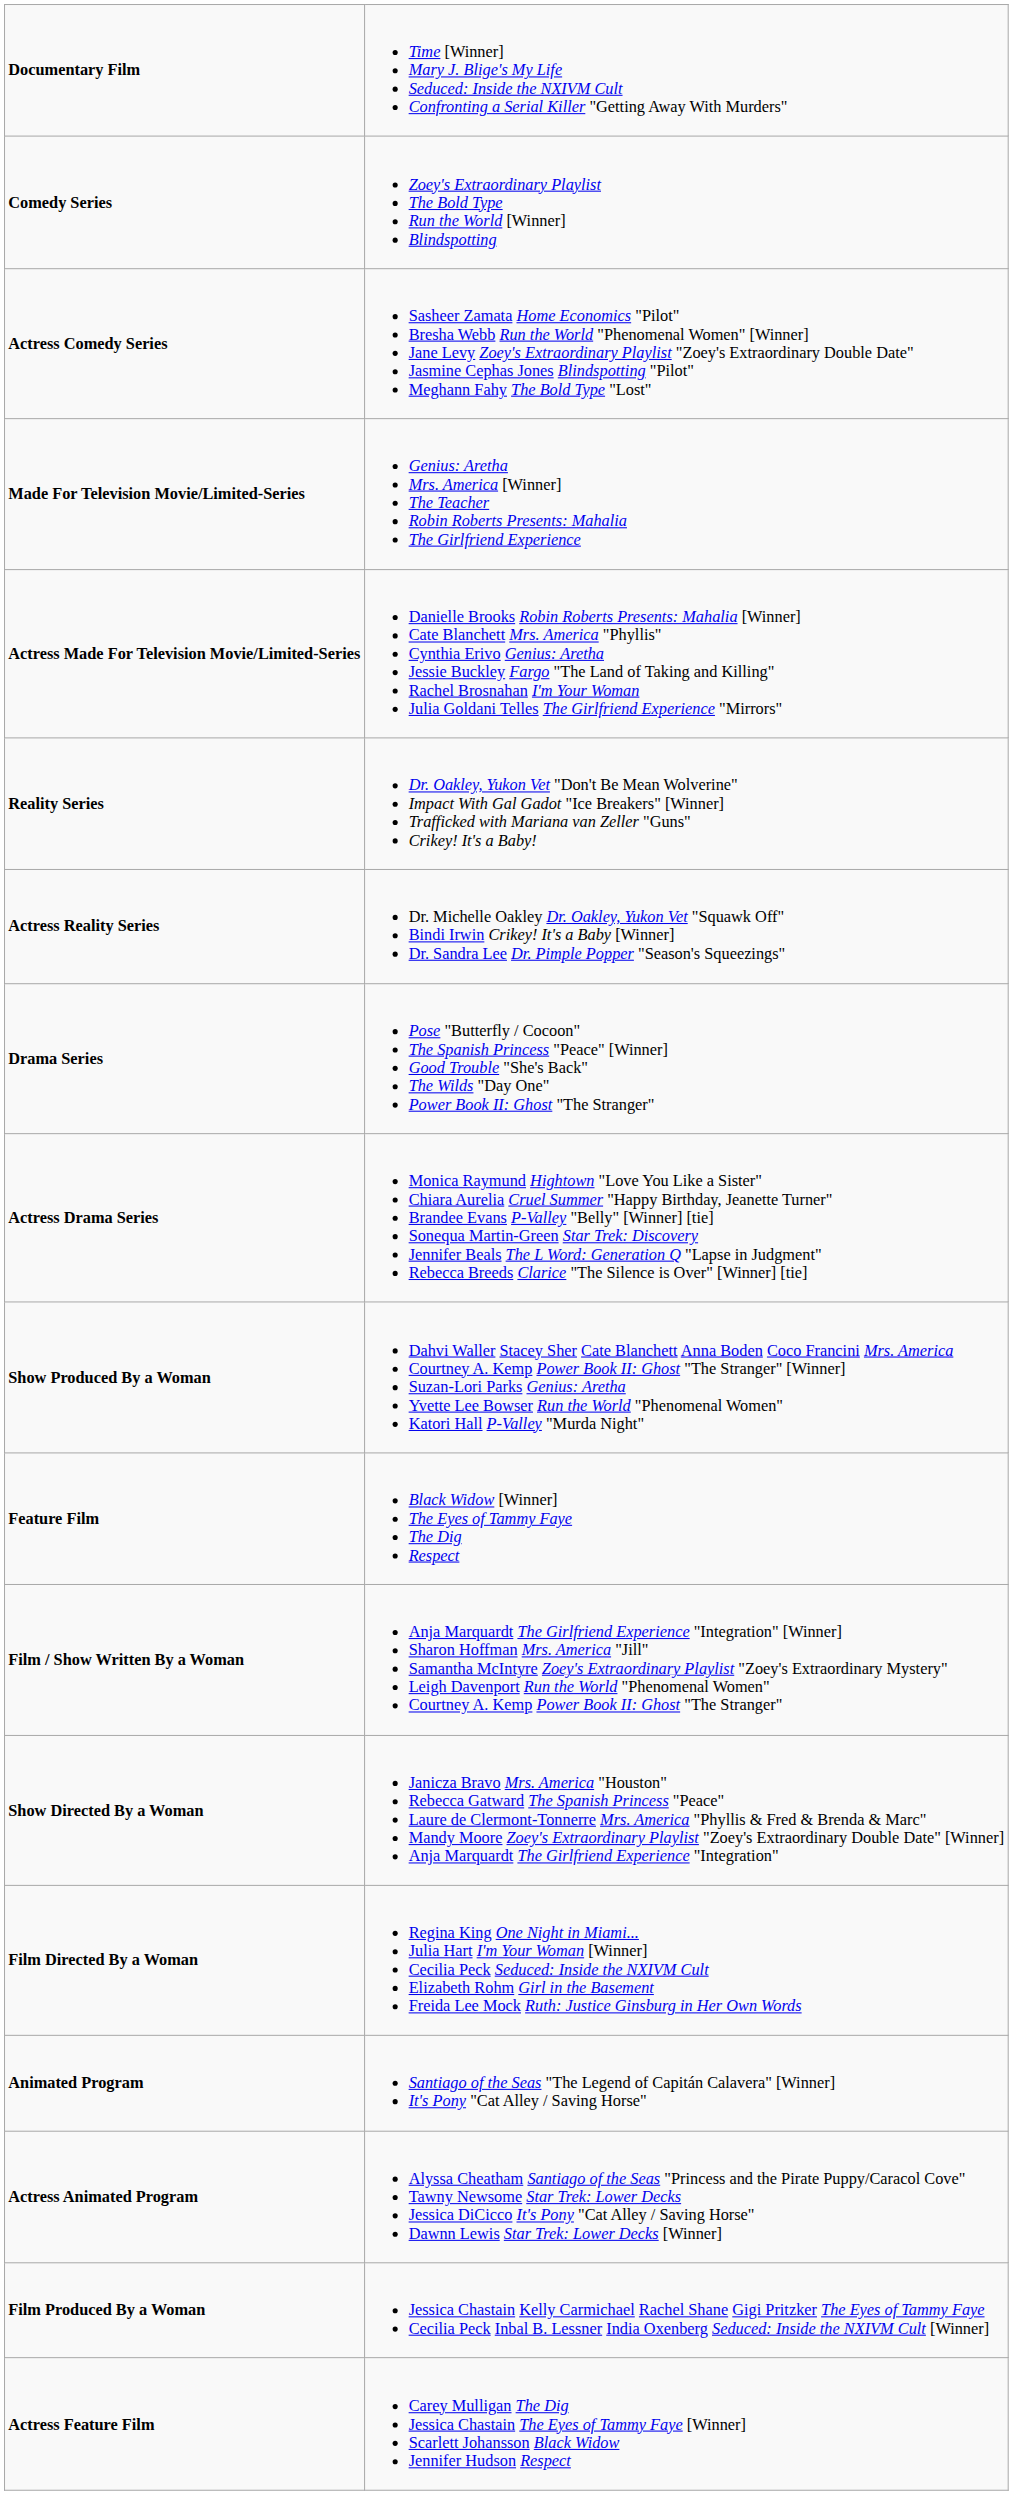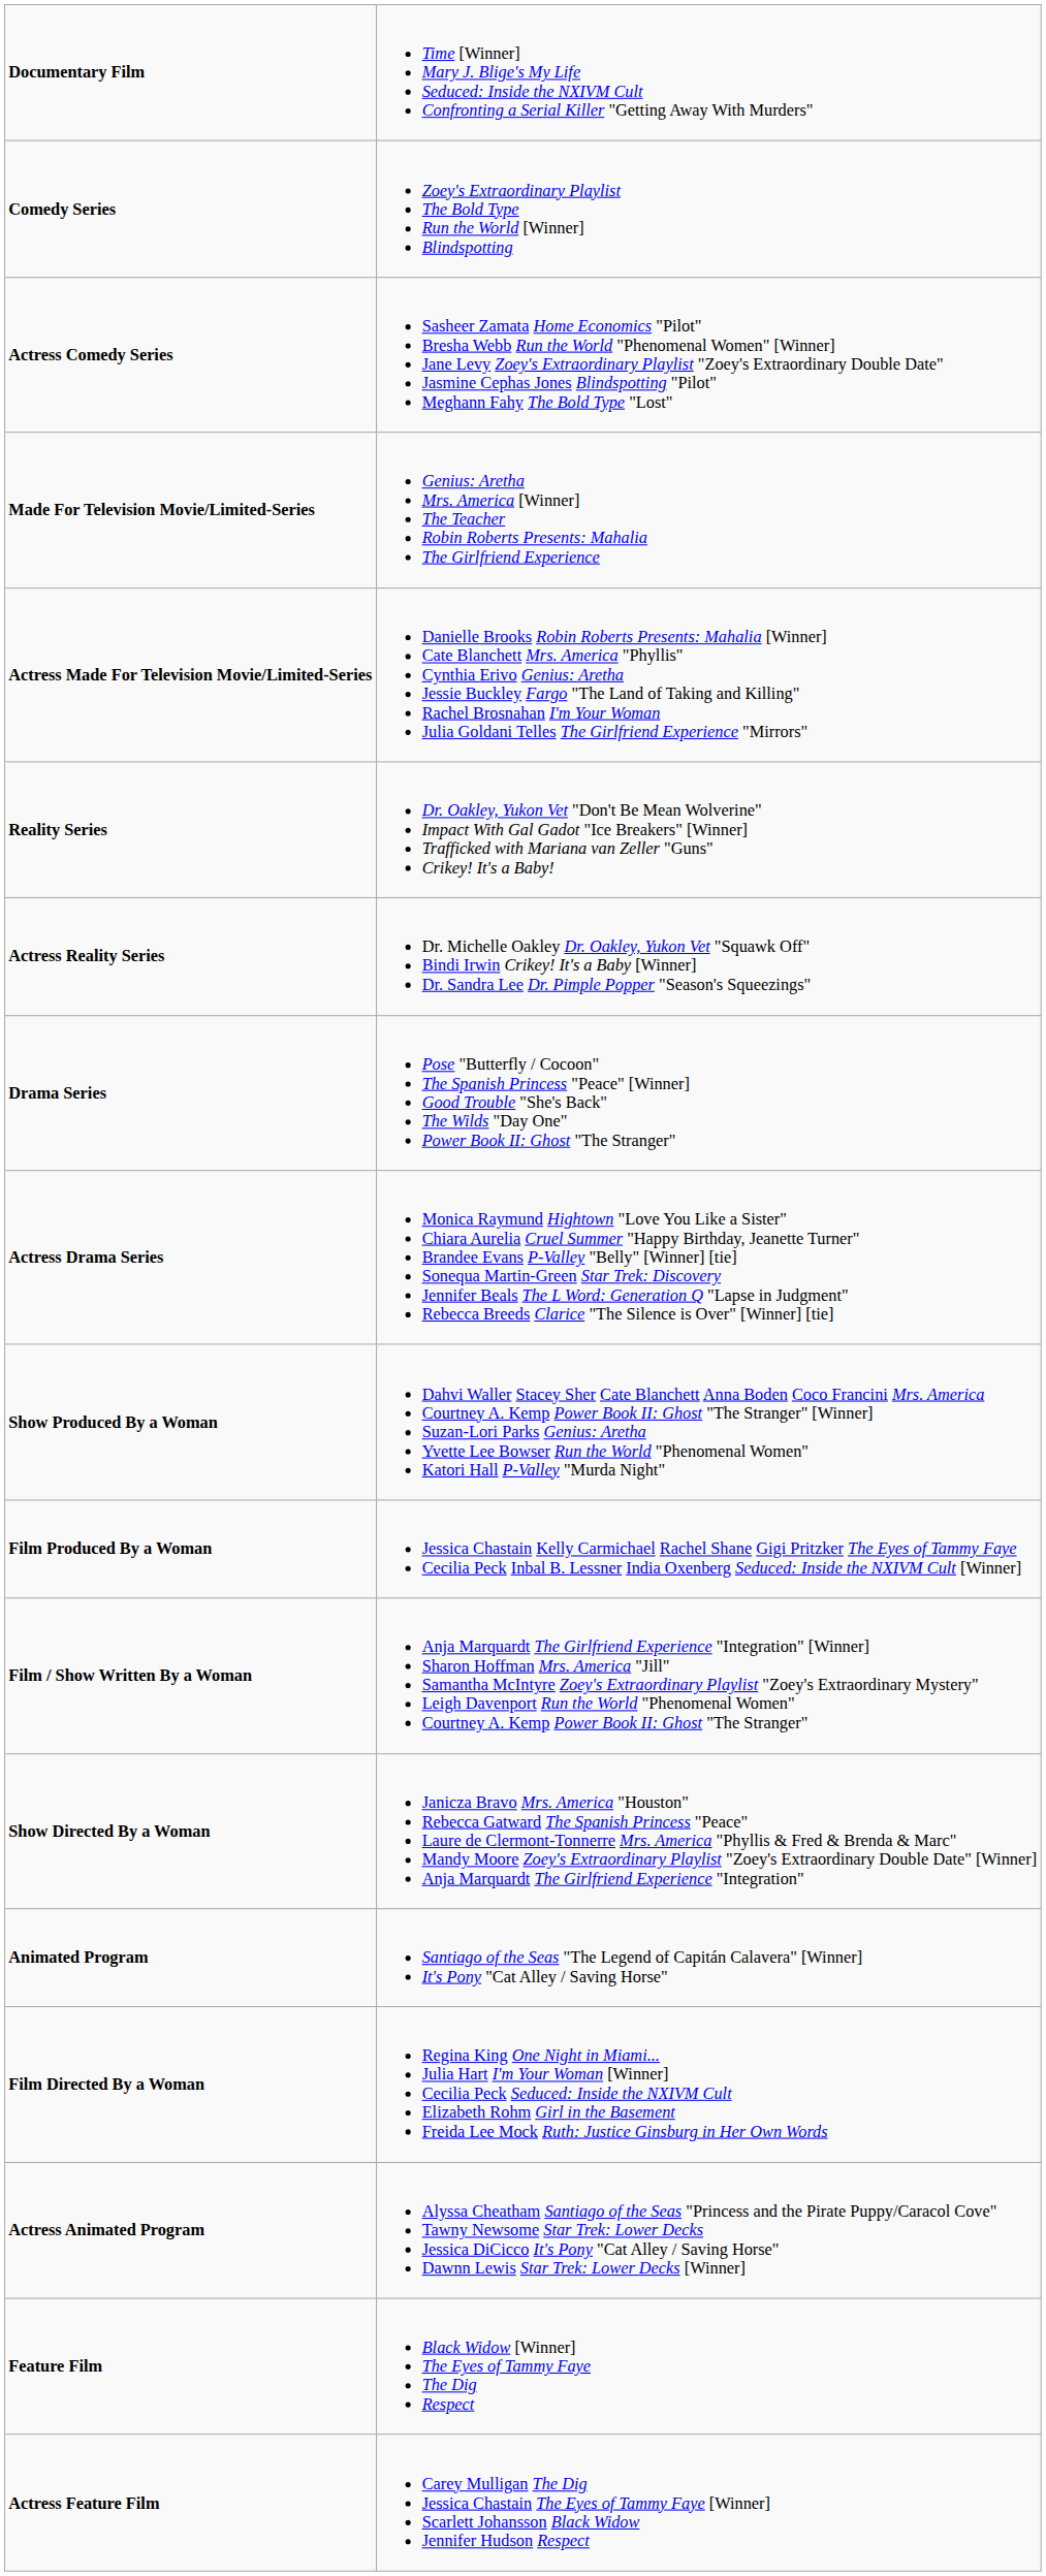rows swapped: Film Produced By a Woman <-> Feature Film
rows swapped: Film Directed By a Woman <-> Animated Program
